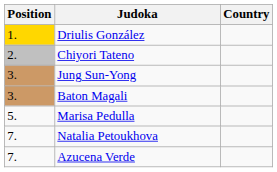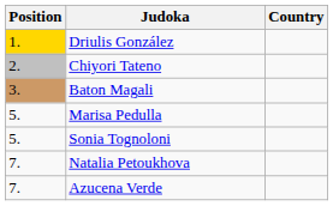- row: 3. | Jung Sun-Yong
+ row: 5. | Sonia Tognoloni
